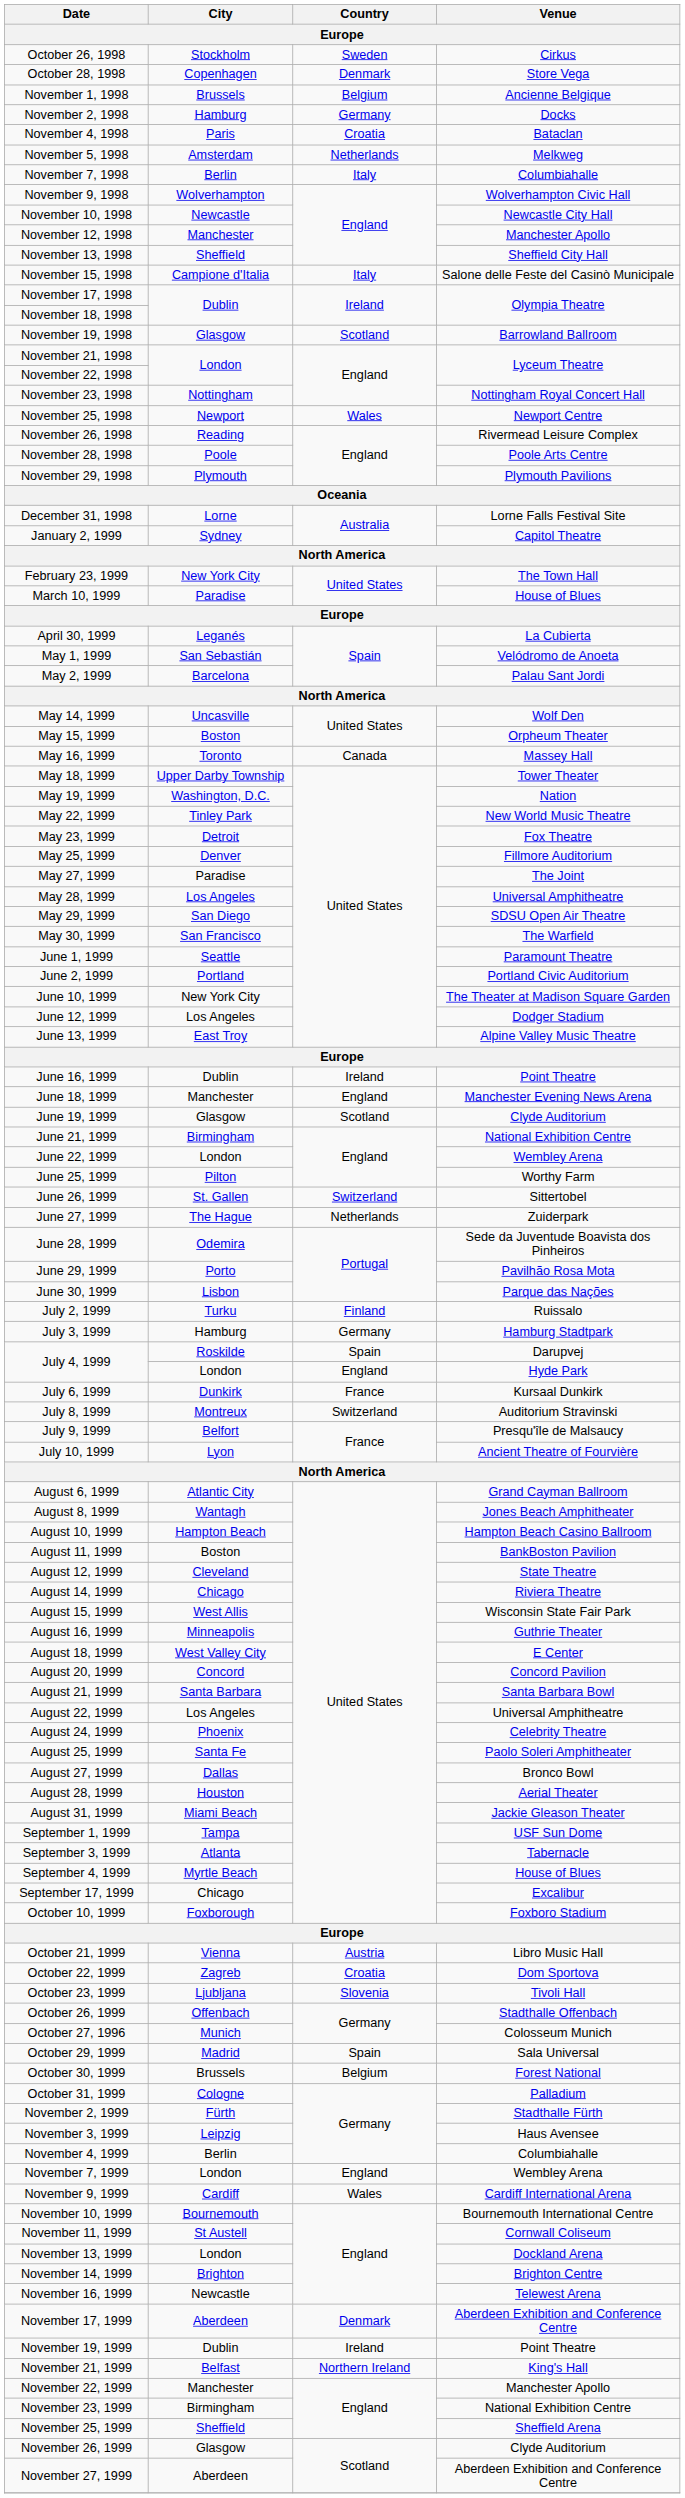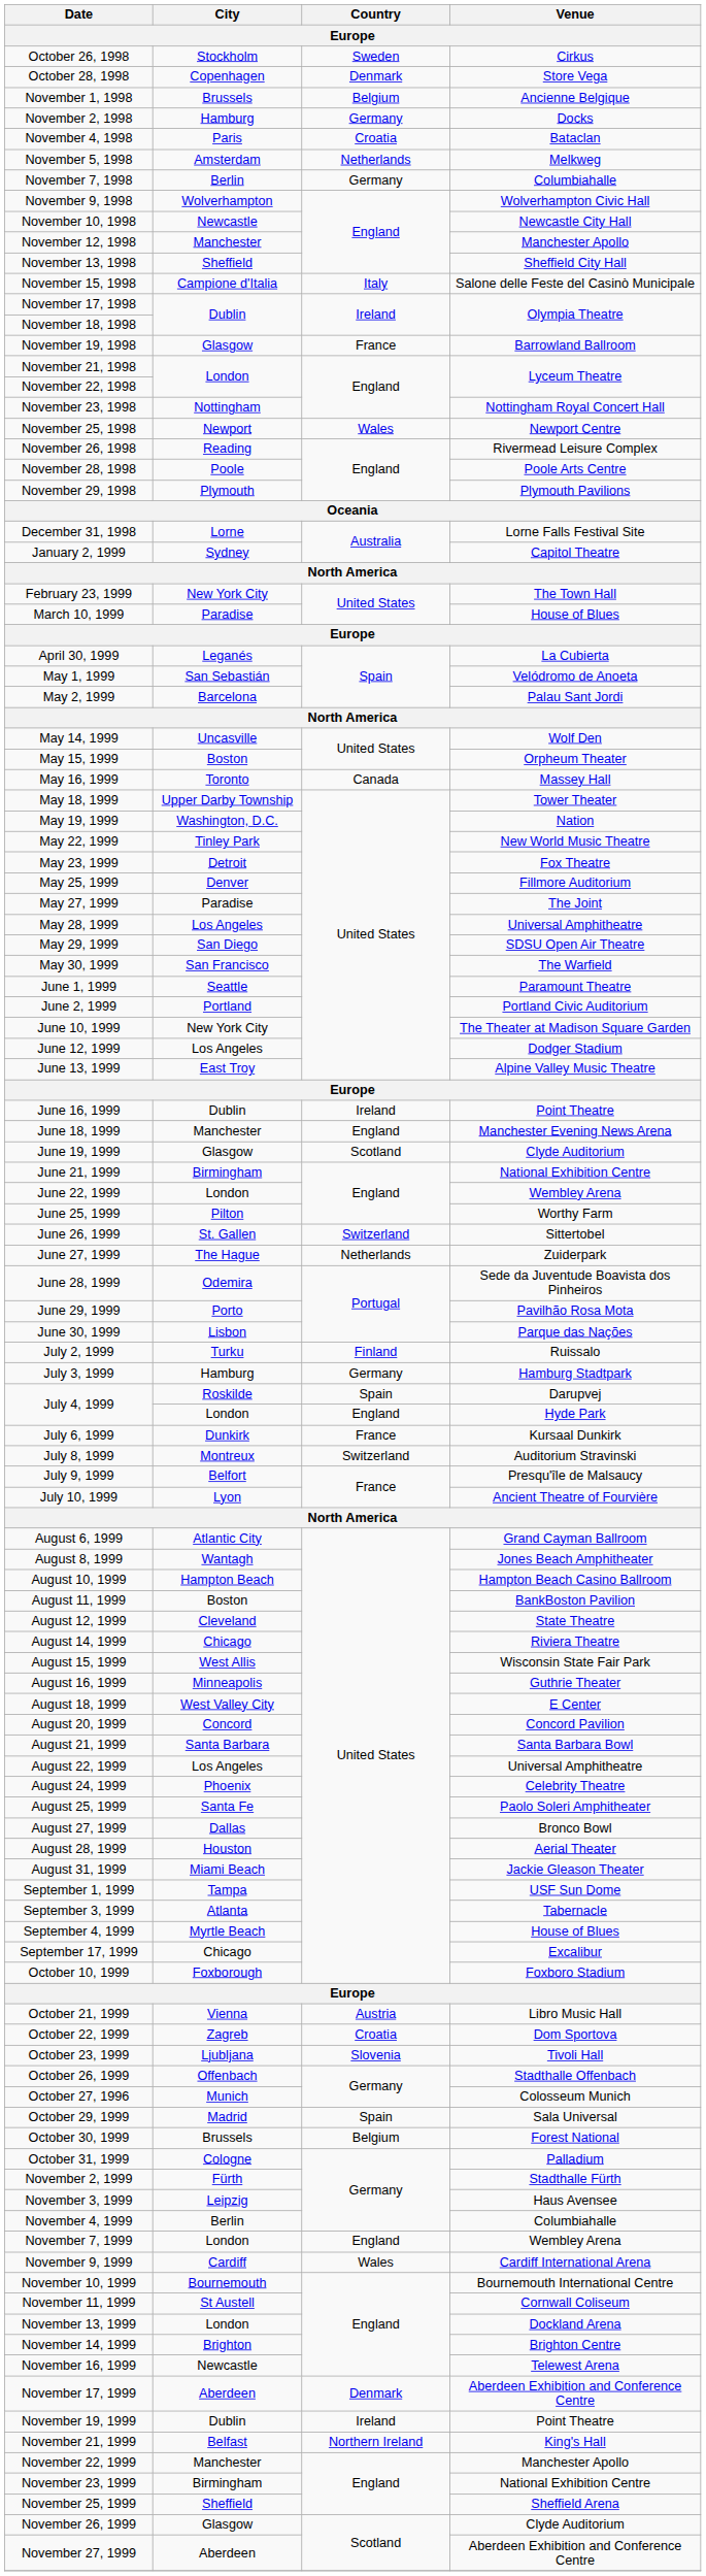November 7, 1998 | Country: Italy -> Germany
November 19, 1998 | Country: Scotland -> France
